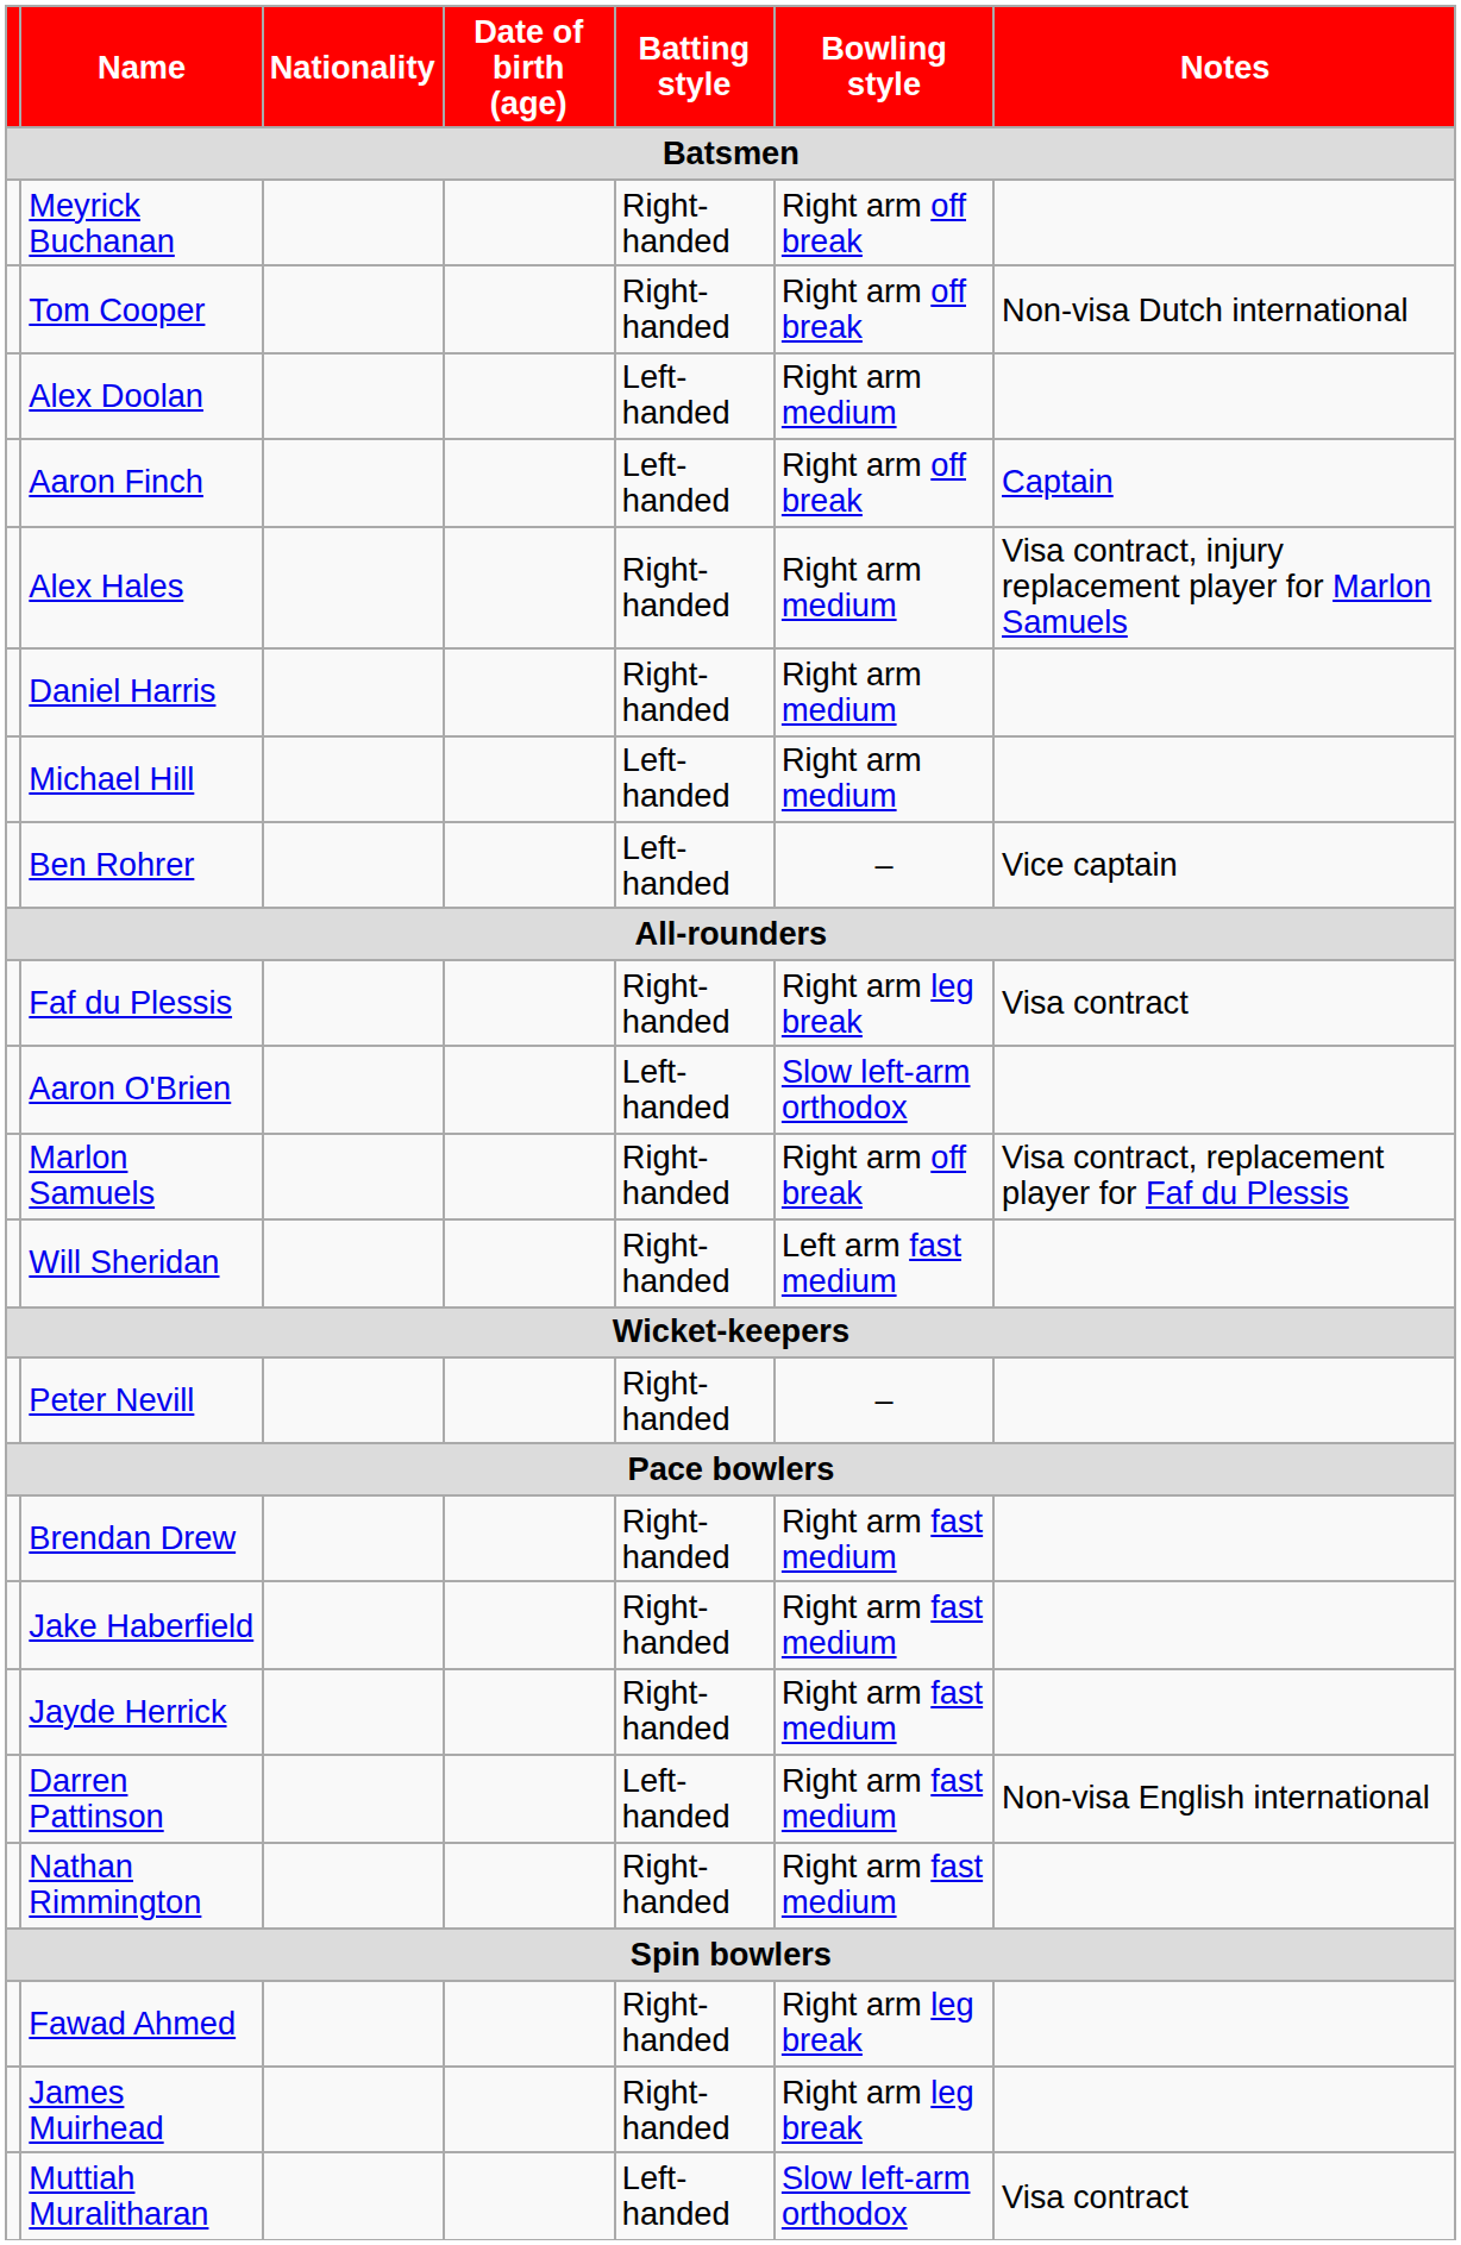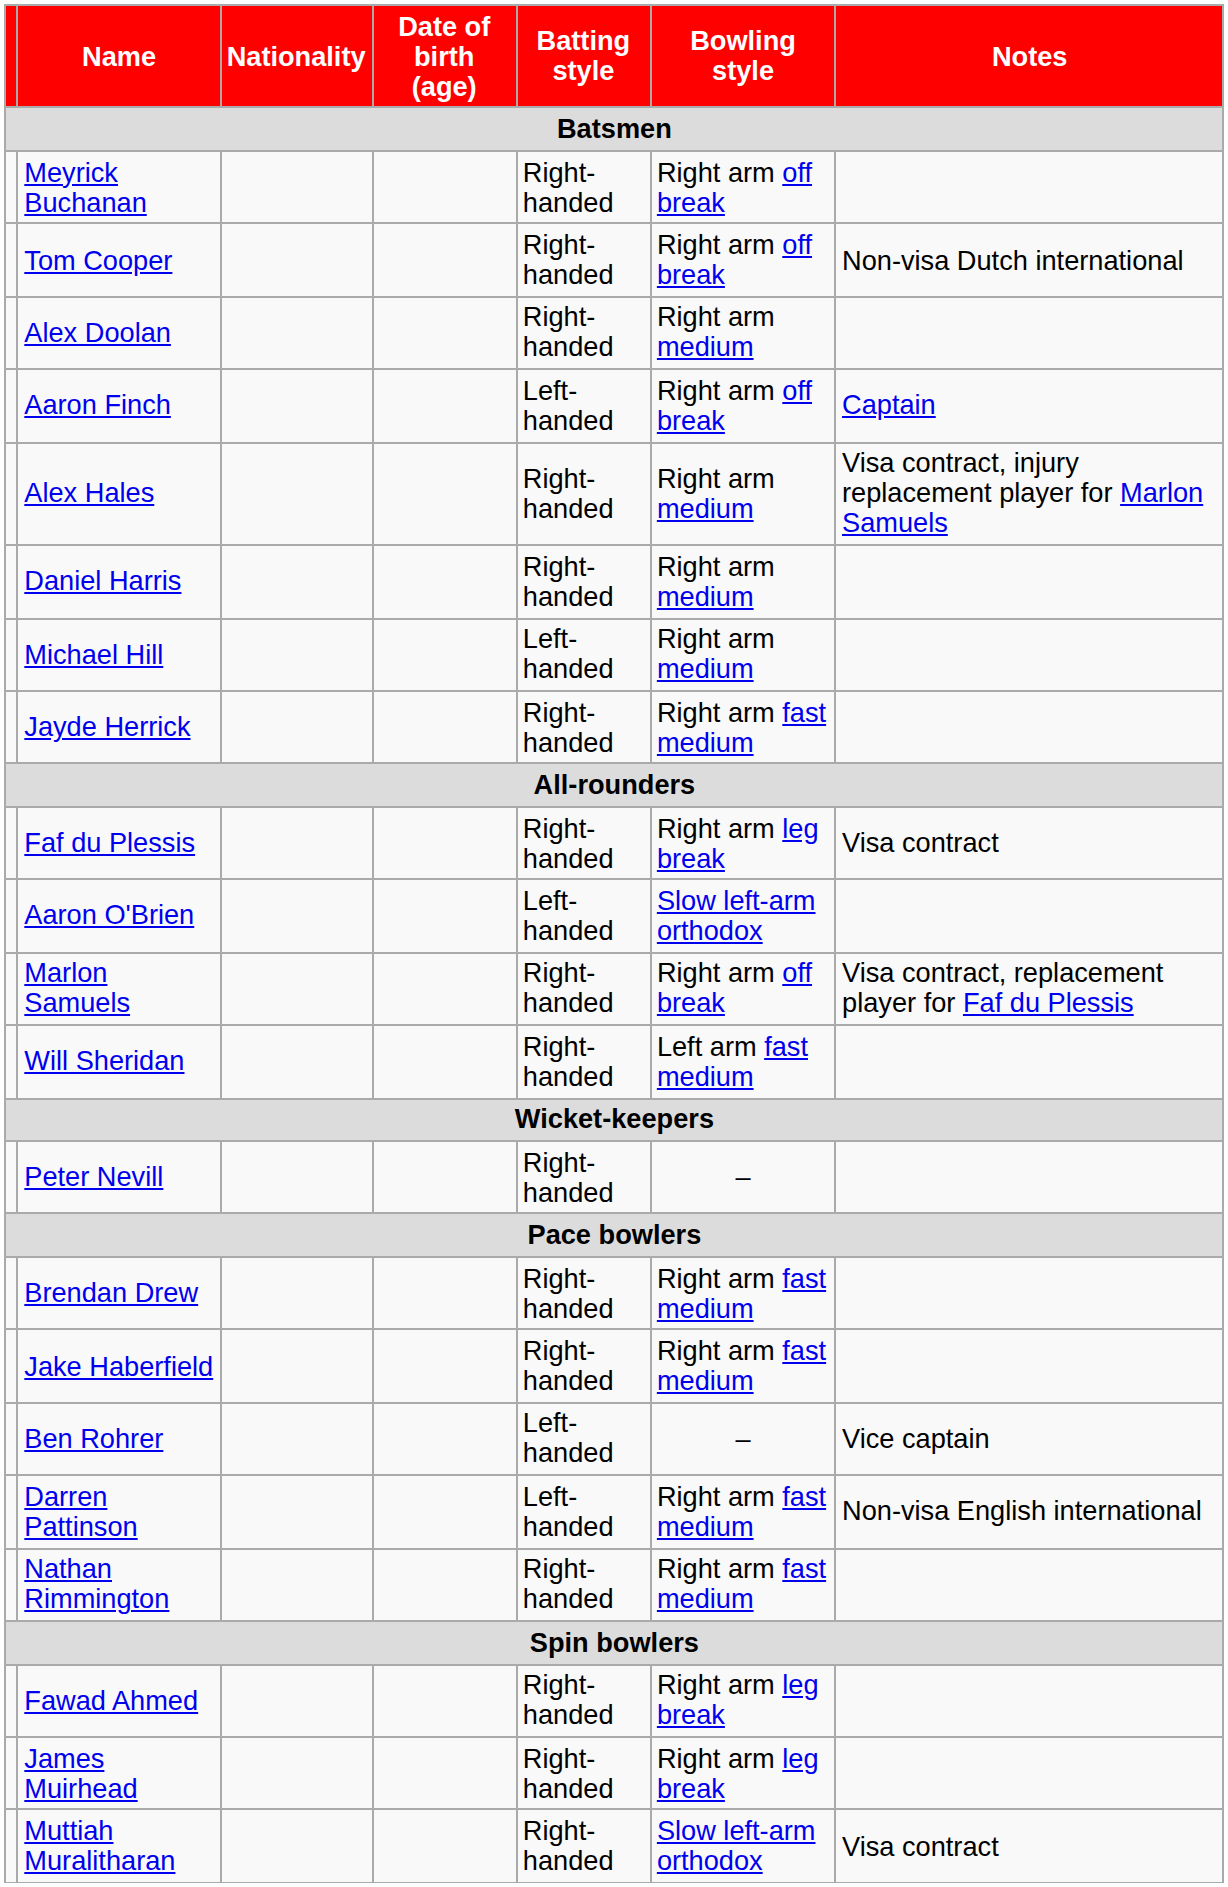Alex Doolan | Batting style: Left-handed -> Right-handed
rows swapped: Ben Rohrer <-> Jayde Herrick
Muttiah Muralitharan | Batting style: Left-handed -> Right-handed
